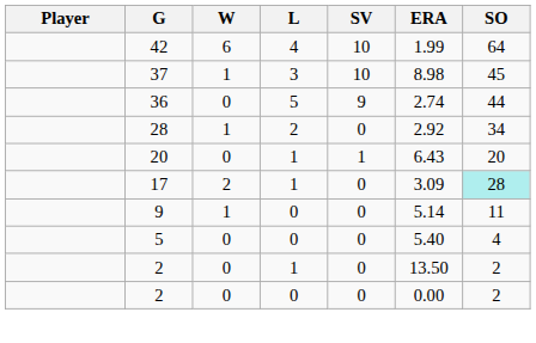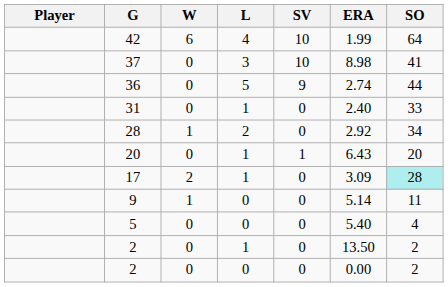37 | W: 1 -> 0
37 | SO: 45 -> 41
+ row: 31 | 0 | 1 | 0 | 2.40 | 33
